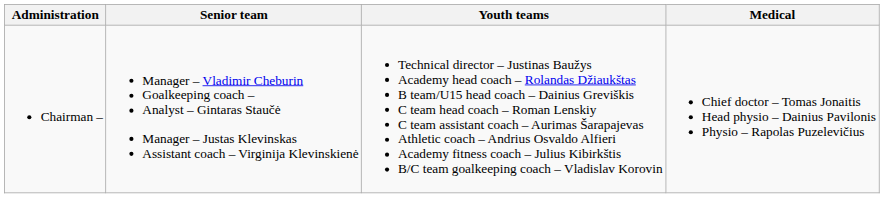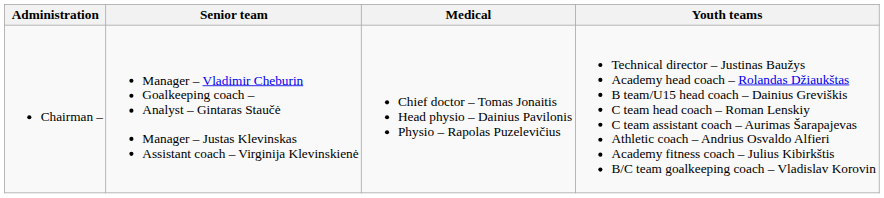columns swapped: Youth teams <-> Medical
